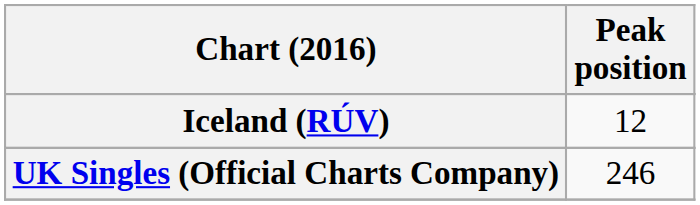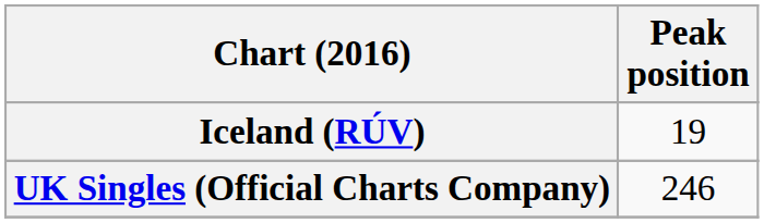Iceland (RÚV) | Peak position: 12 -> 19
